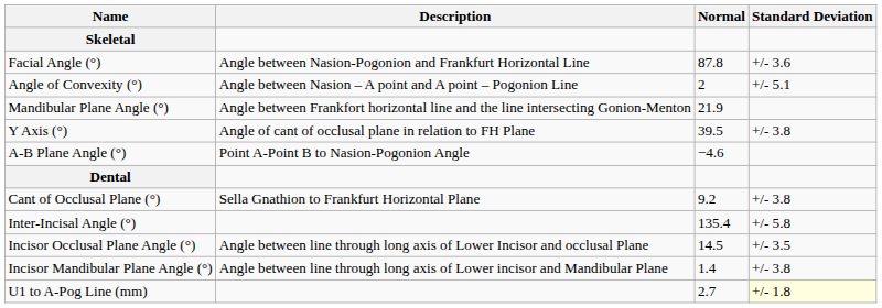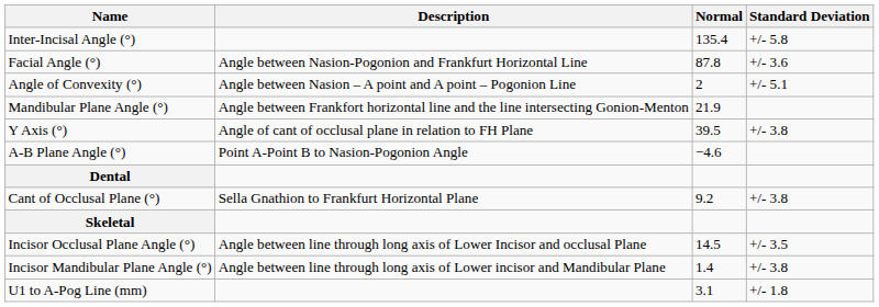rows swapped: Skeletal <-> Inter-Incisal Angle (°)
U1 to A-Pog Line (mm) | Normal: 2.7 -> 3.1
U1 to A-Pog Line (mm) | Standard Deviation: lightyellow background -> no background
